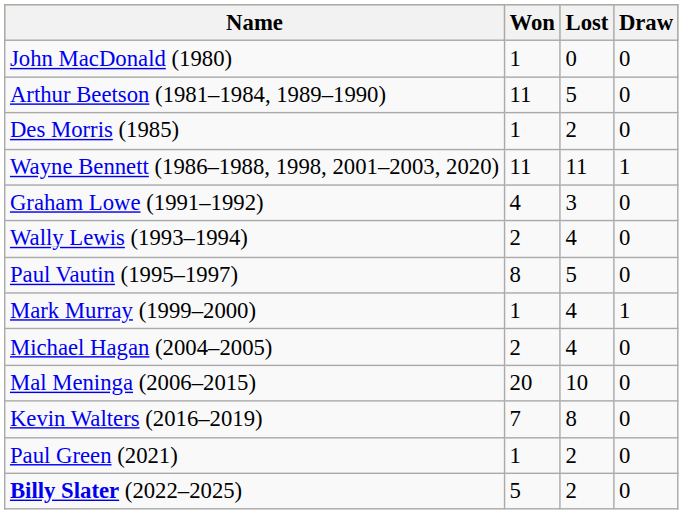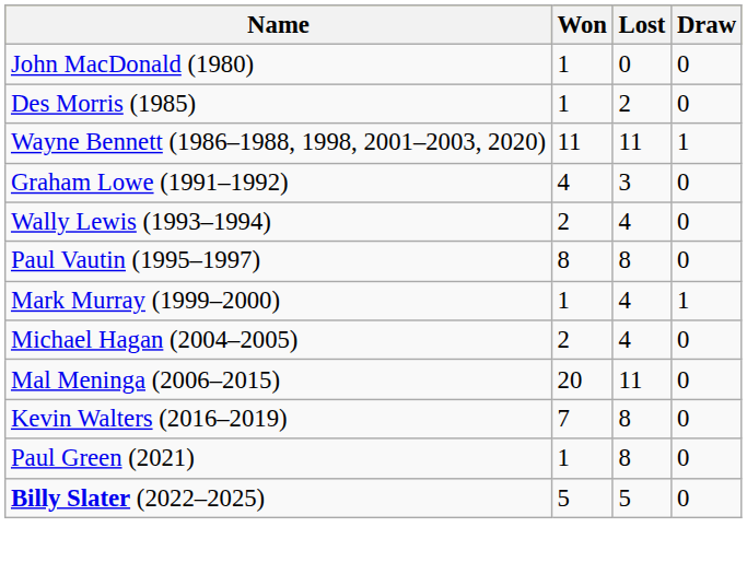- row: Arthur Beetson (1981–1984, 1989–1990) | 11 | 5 | 0
Paul Vautin (1995–1997) | Lost: 5 -> 8
Mal Meninga (2006–2015) | Lost: 10 -> 11
Paul Green (2021) | Lost: 2 -> 8
Billy Slater (2022–2025) | Lost: 2 -> 5
